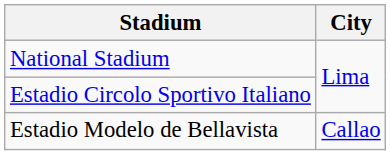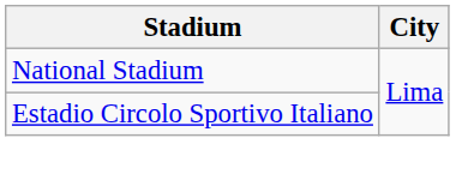- row: Estadio Modelo de Bellavista | Callao
